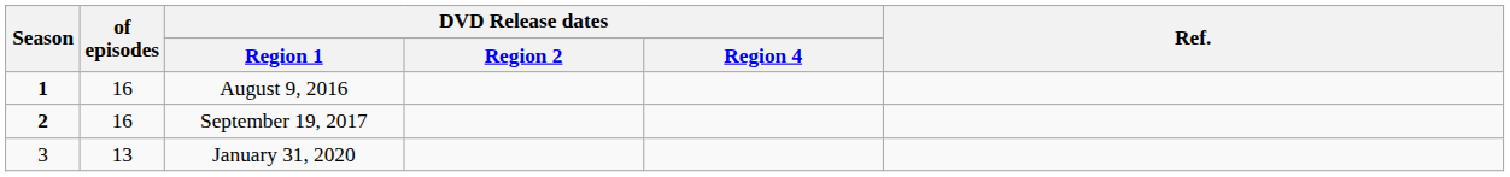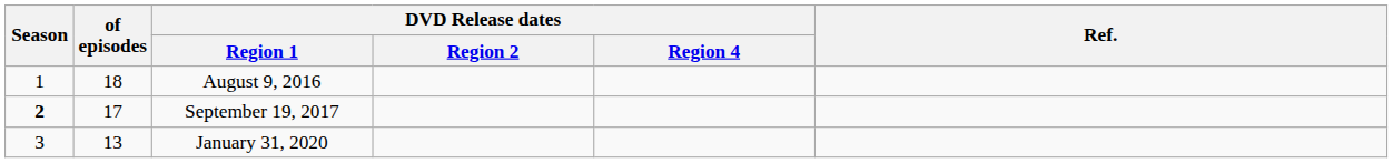August 9, 2016 | Season: bold -> normal
August 9, 2016 | of episodes: 16 -> 18
September 19, 2017 | of episodes: 16 -> 17
